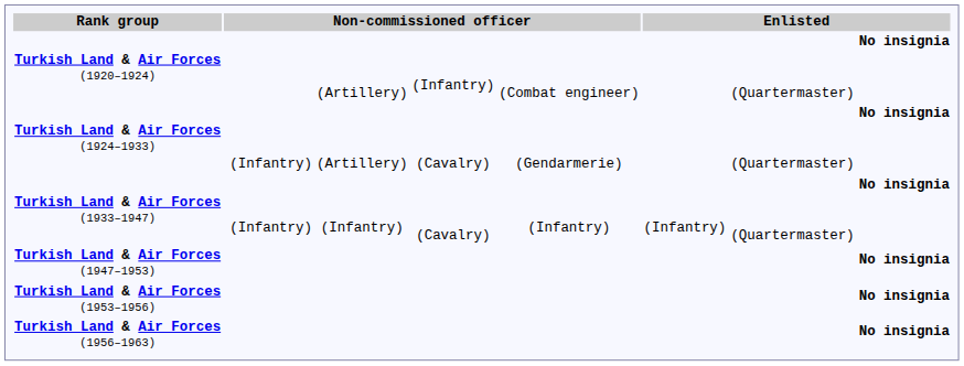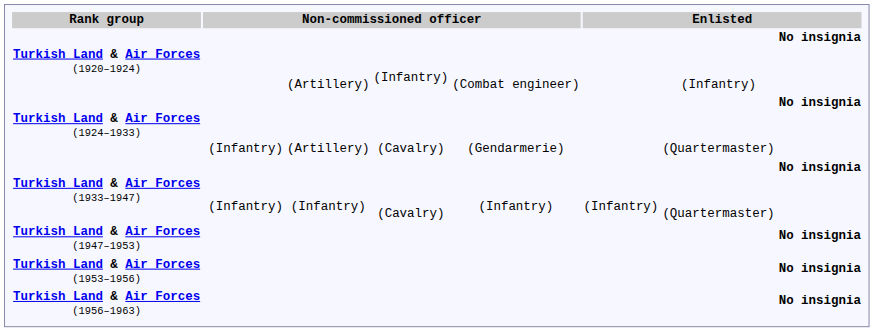Turkish Land & Air Forces (1920–1924) / (Artillery) | column 8: (Quartermaster) -> (Infantry)
